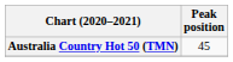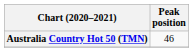Australia Country Hot 50 (TMN) | Peak position: 45 -> 46
